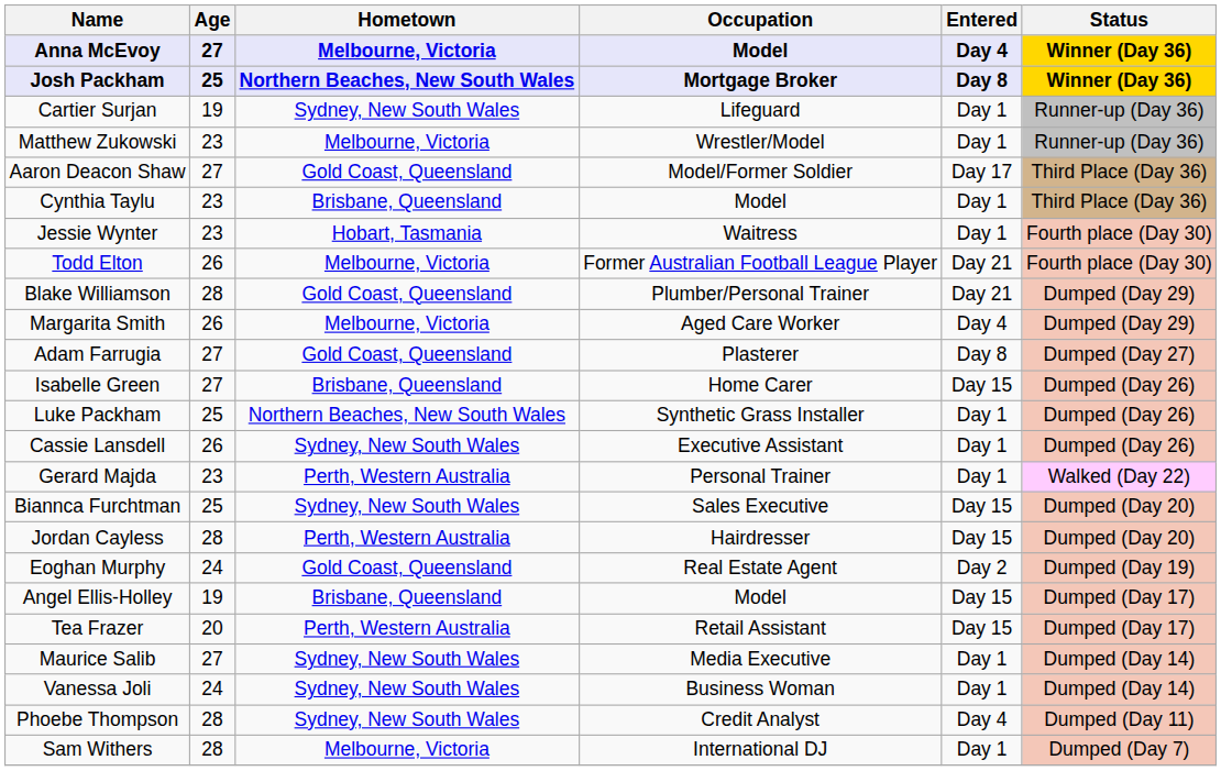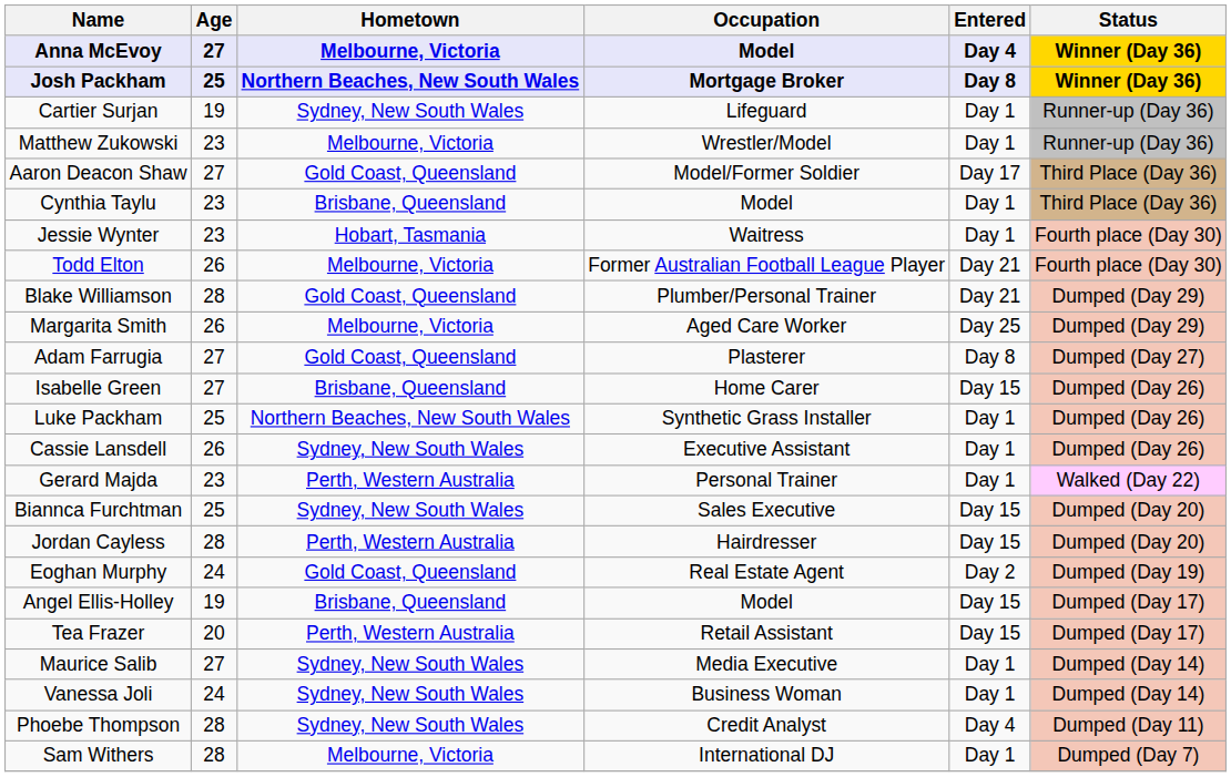Margarita Smith | Entered: Day 4 -> Day 25
